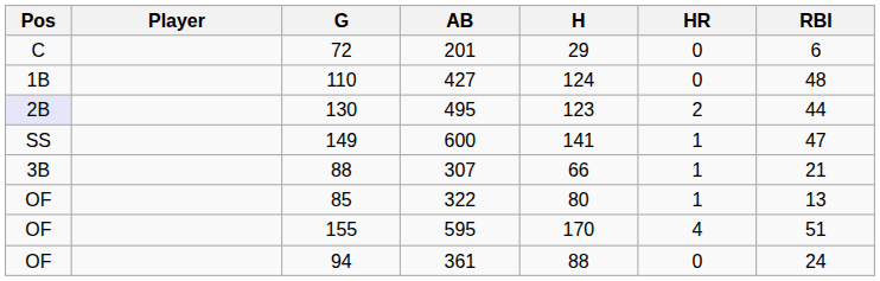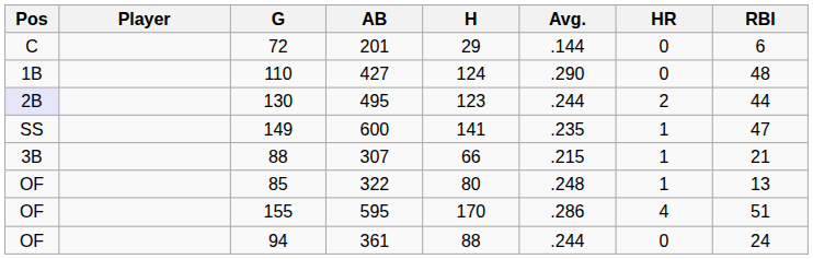+ column: Avg. | .144 | .290 | .244 | .235 | .215 | .248 | .286 | .244
